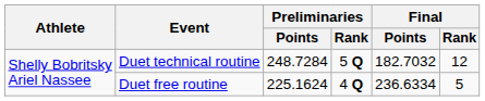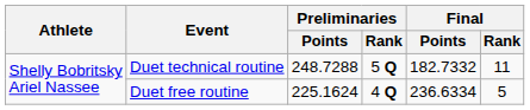Duet technical routine | Preliminaries / Points: 248.7284 -> 248.7288
Duet technical routine | Final / Points: 182.7032 -> 182.7332
Duet technical routine | Final / Rank: 12 -> 11
